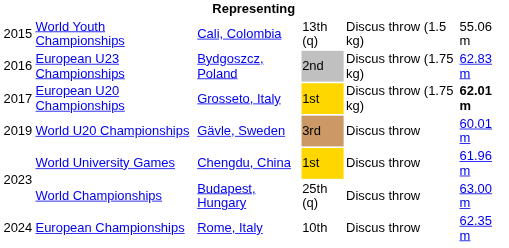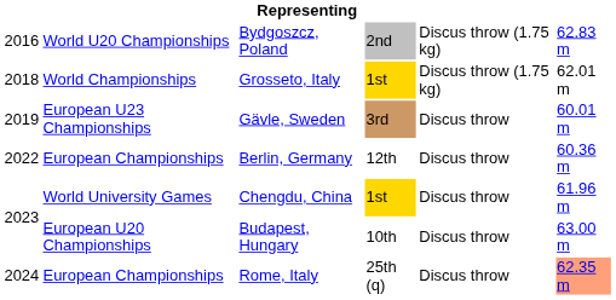- row: 2015 | World Youth Championships | Cali, Colombia | 13th (q) | Discus throw (1.5 kg) | 55.06 m
Bydgoszcz, Poland | column 2: European U23 Championships -> World U20 Championships
Grosseto, Italy | column 1: 2017 -> 2018
Grosseto, Italy | column 2: European U20 Championships -> World Championships
Grosseto, Italy | column 6: bold -> normal
Gävle, Sweden | column 2: World U20 Championships -> European U23 Championships
+ row: 2022 | European Championships | Berlin, Germany | 12th | Discus throw | 60.36 m
Budapest, Hungary | column 2: World Championships -> European U20 Championships
Budapest, Hungary | column 4: 25th (q) -> 10th
Rome, Italy | column 4: 10th -> 25th (q)
Rome, Italy | column 6: no background -> lightsalmon background
